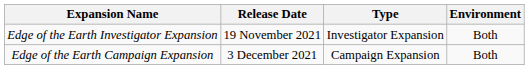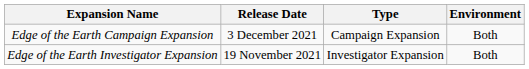rows swapped: Edge of the Earth Investigator Expansion <-> Edge of the Earth Campaign Expansion
